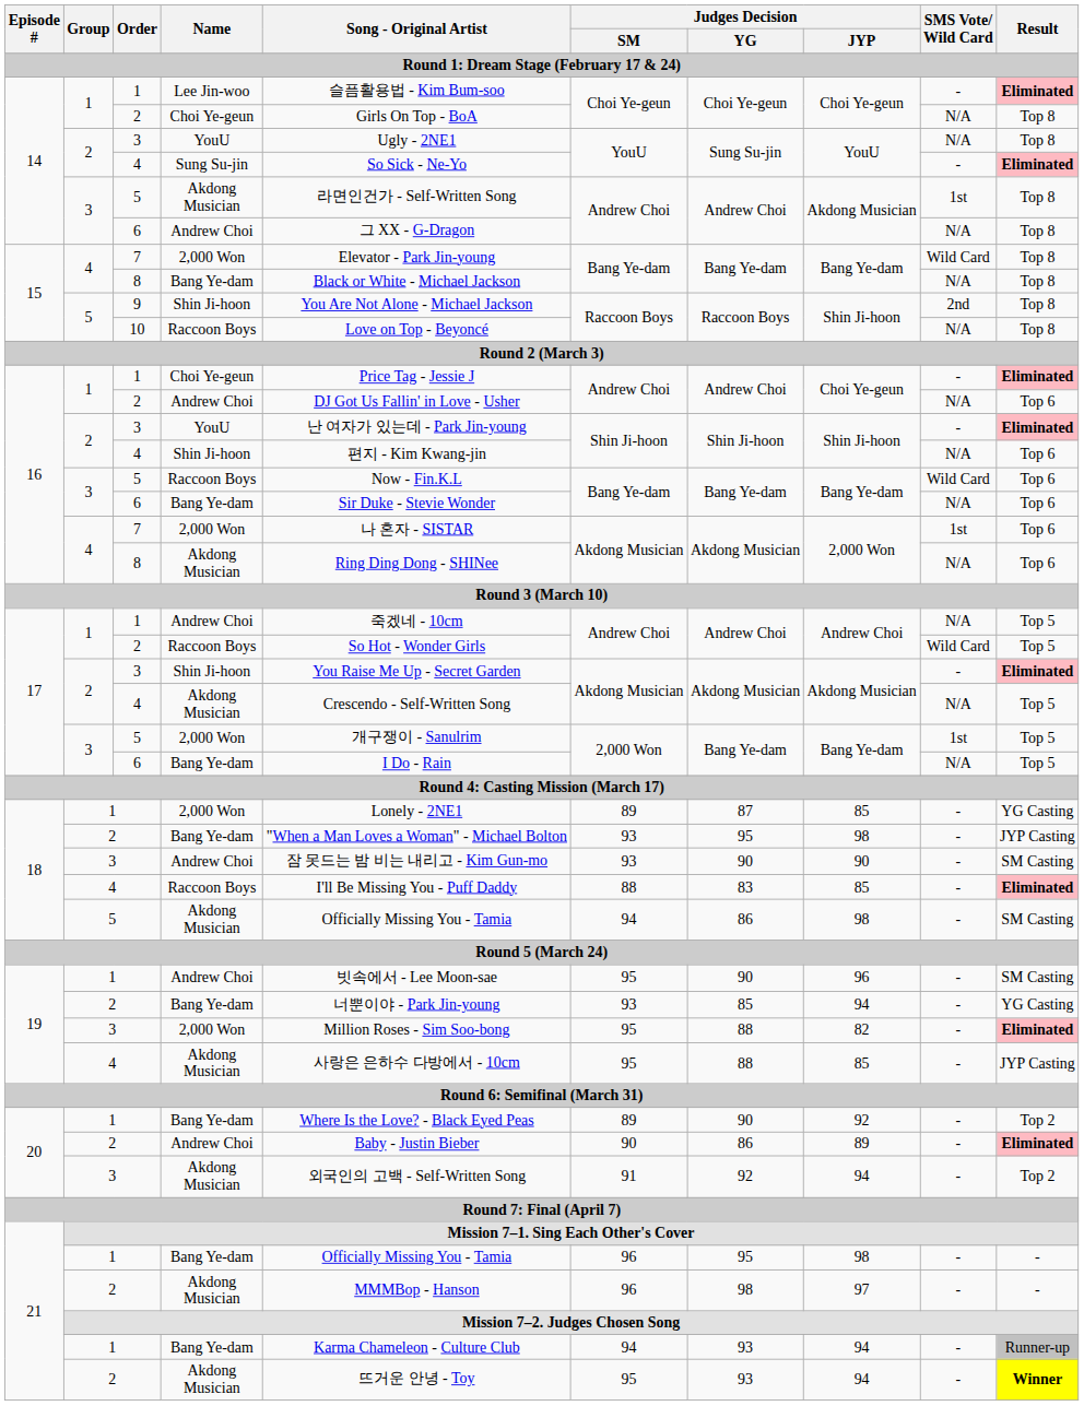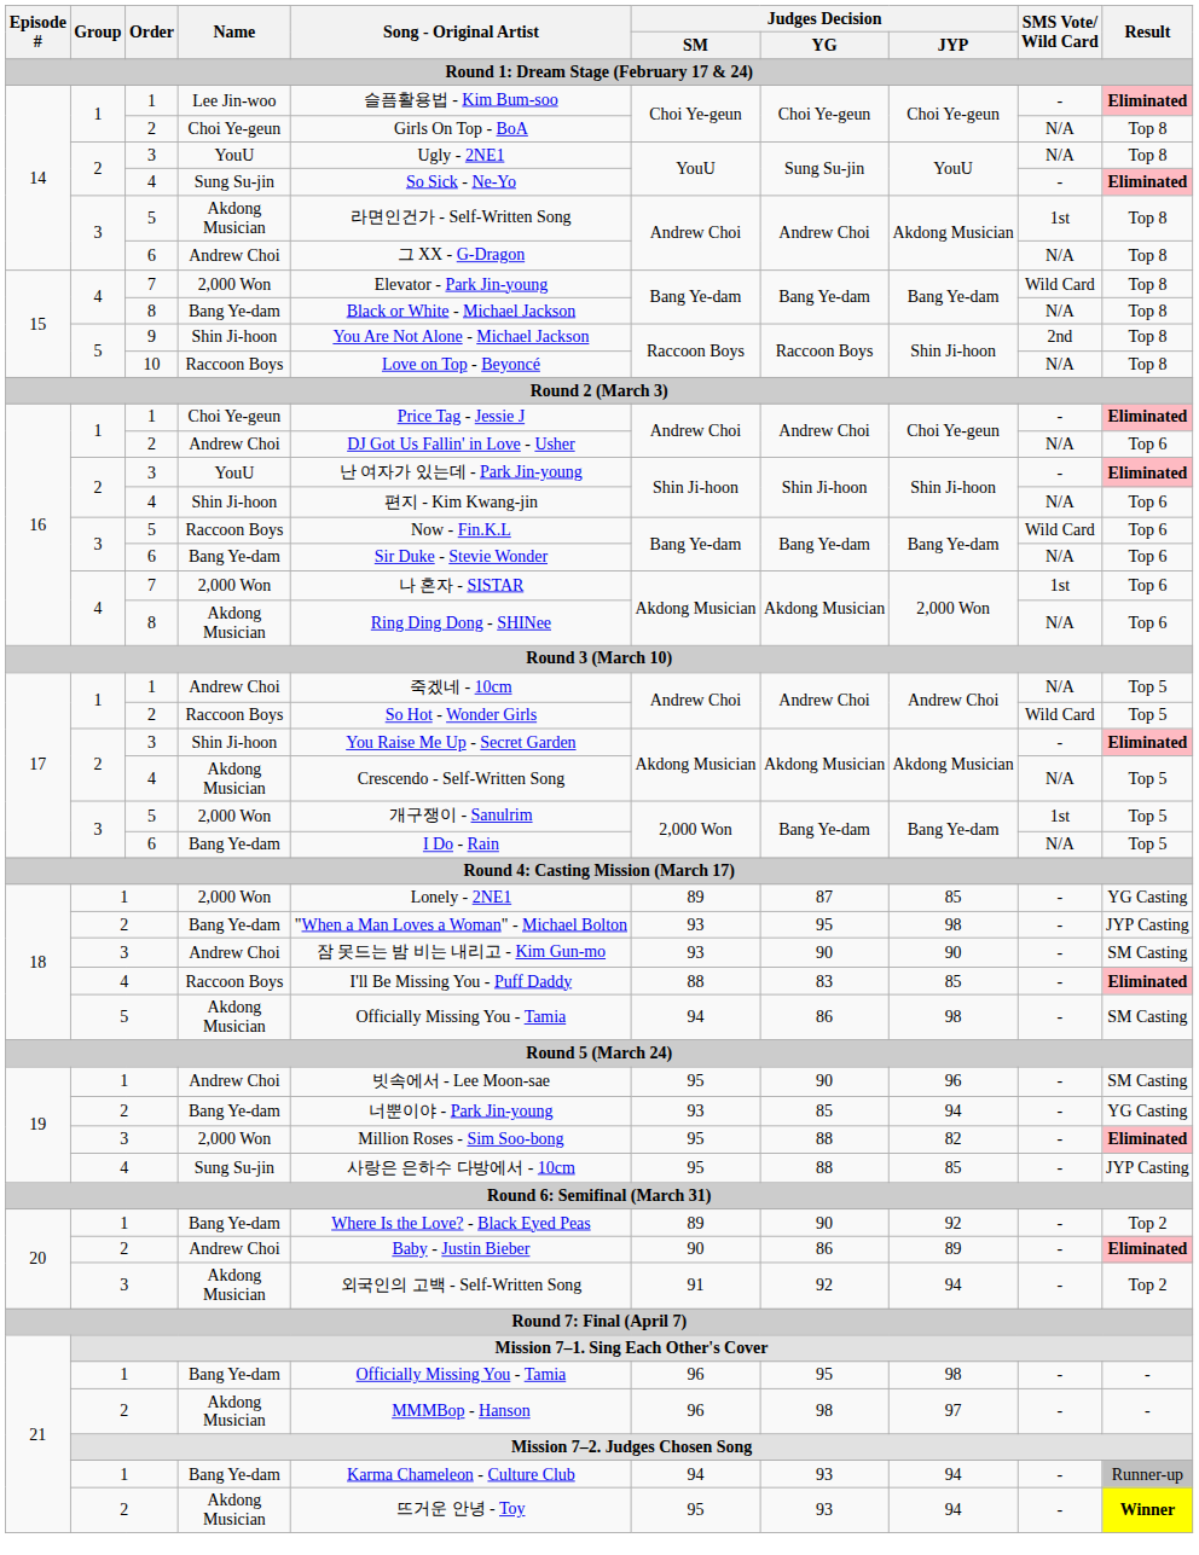19 / 4 | Name: Akdong Musician -> Sung Su-jin
